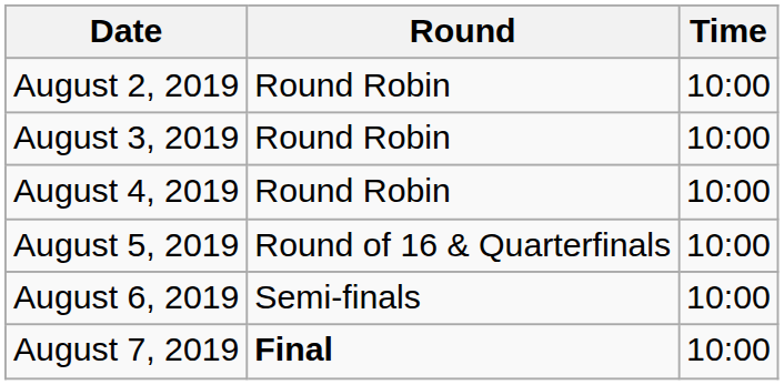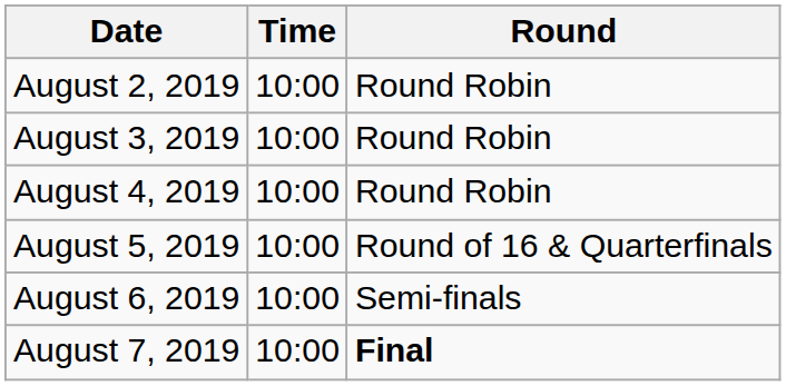columns swapped: Time <-> Round
